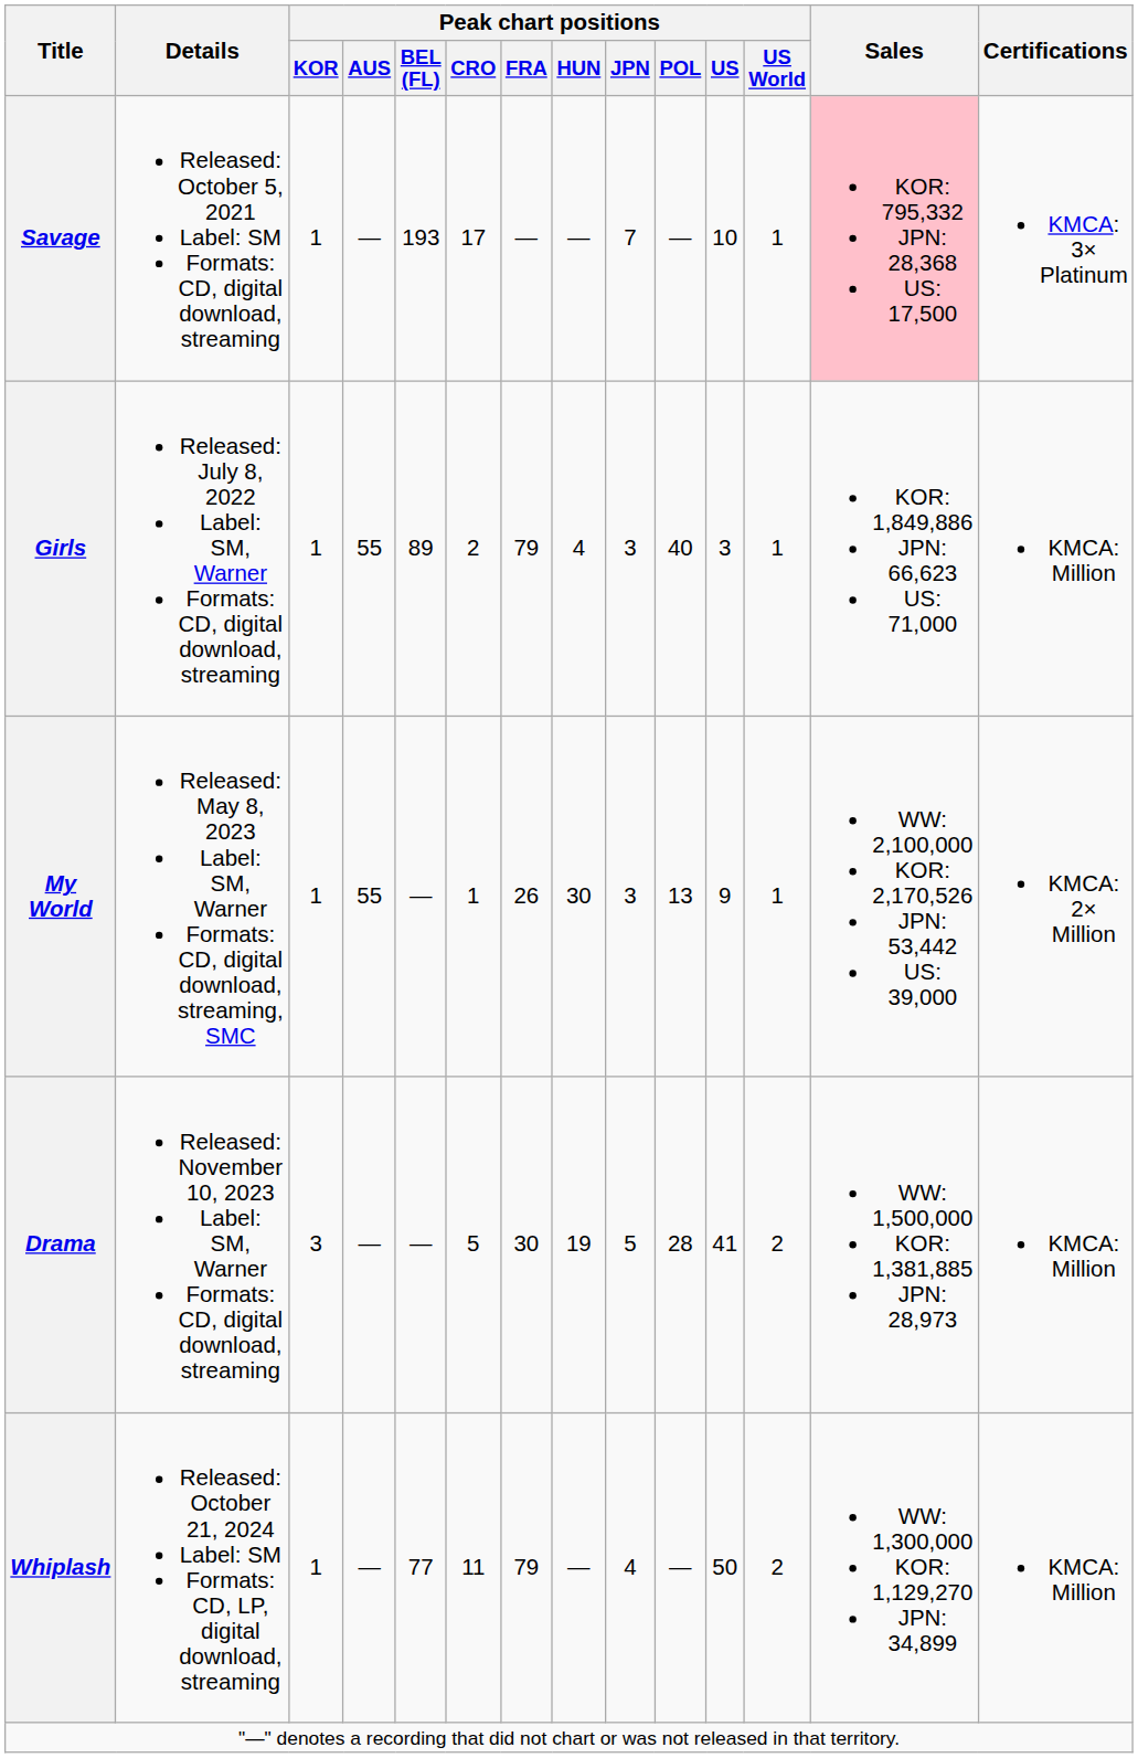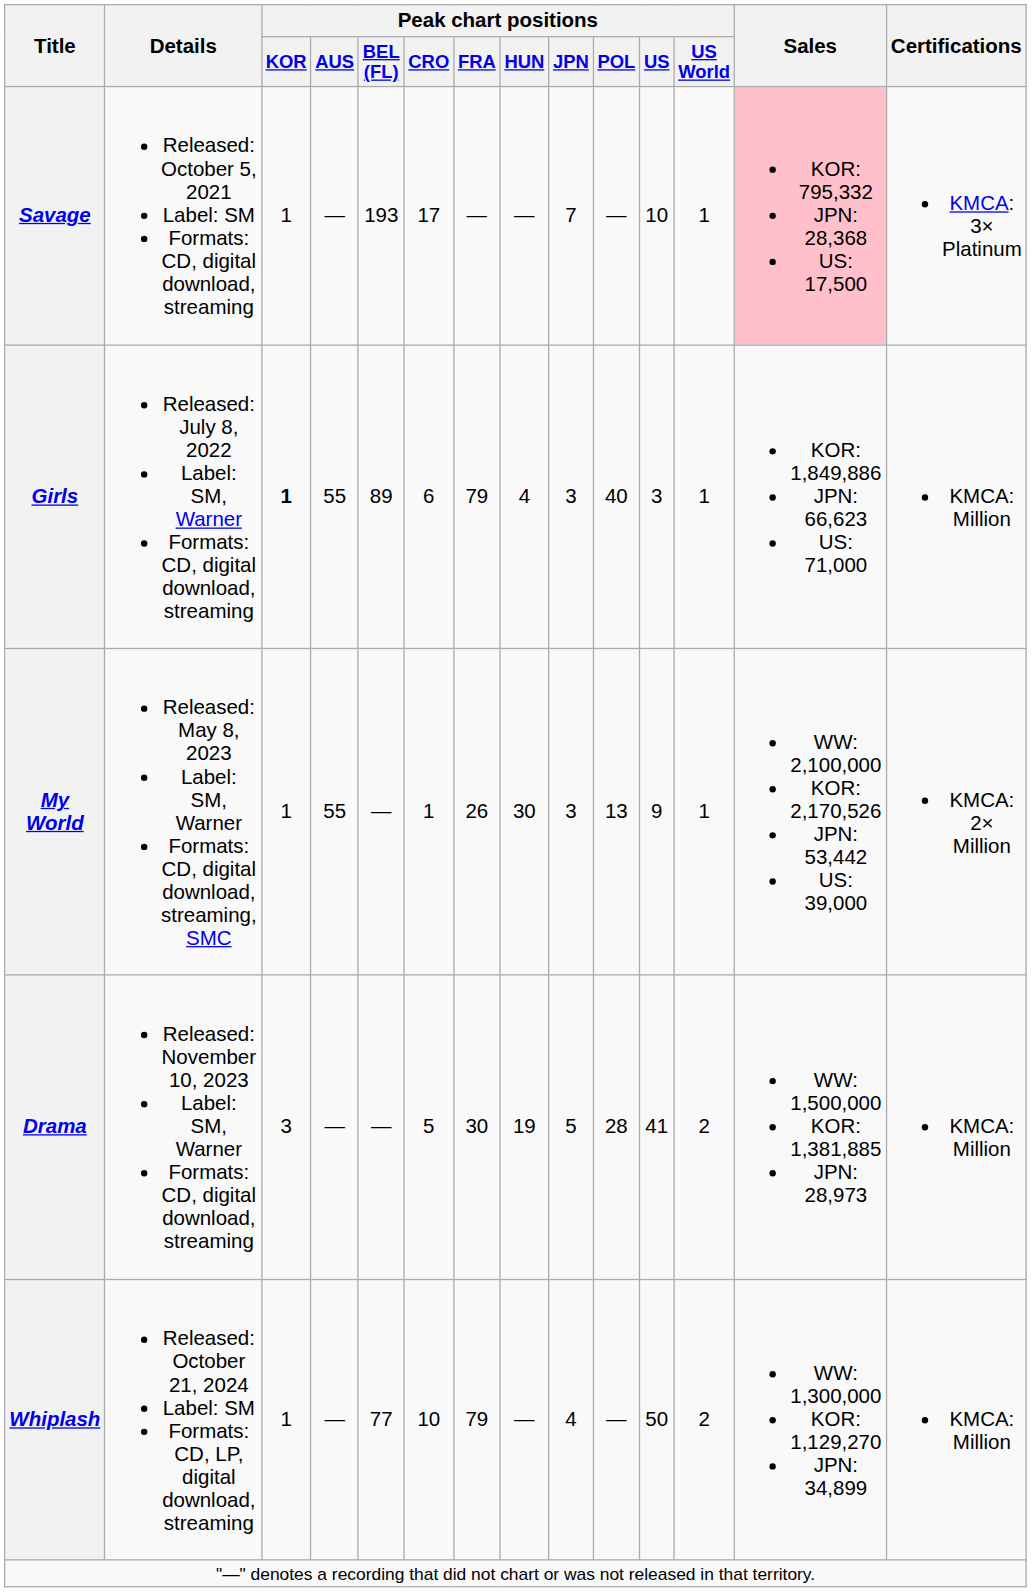Girls | Peak chart positions / KOR: normal -> bold
Girls | Peak chart positions / CRO: 2 -> 6
Whiplash | Peak chart positions / CRO: 11 -> 10
